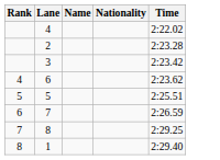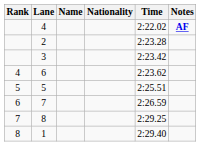+ column: Notes | AF
